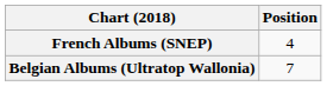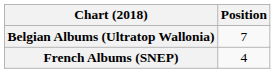rows swapped: Belgian Albums (Ultratop Wallonia) <-> French Albums (SNEP)
